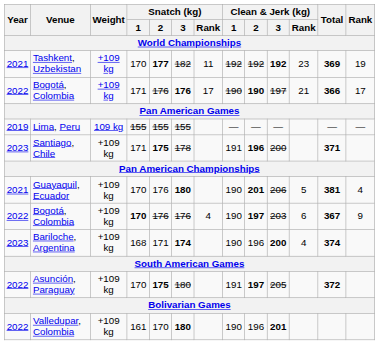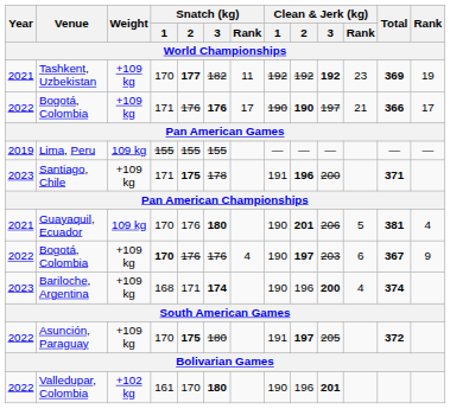Guayaquil, Ecuador | Weight: +109 kg -> 109 kg
Valledupar, Colombia | Weight: +109 kg -> +102 kg
